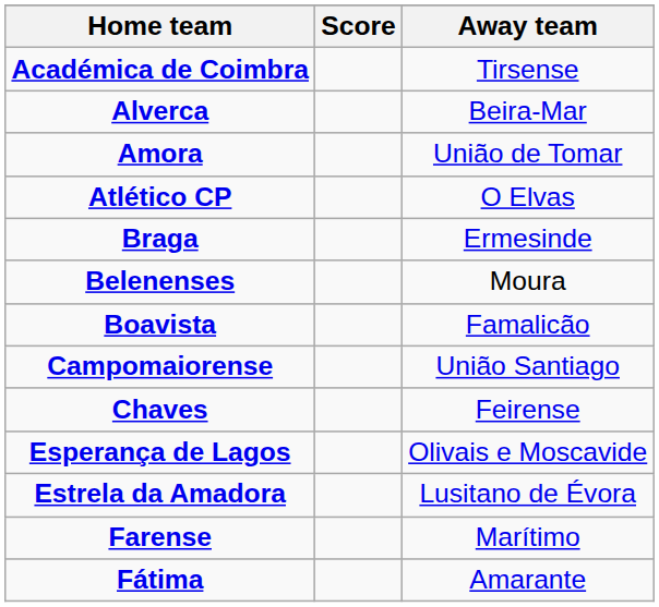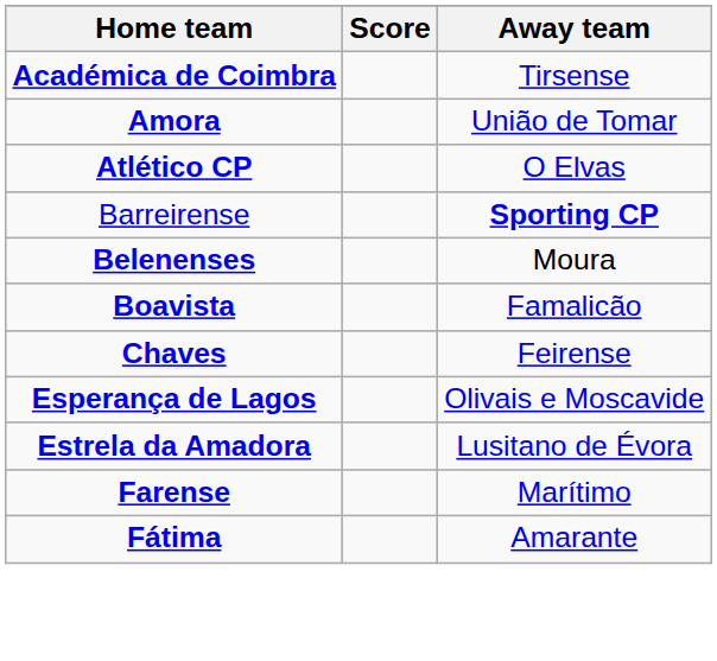- row: Alverca | Beira-Mar
+ row: Barreirense | Sporting CP
- row: Braga | Ermesinde
- row: Campomaiorense | União Santiago
